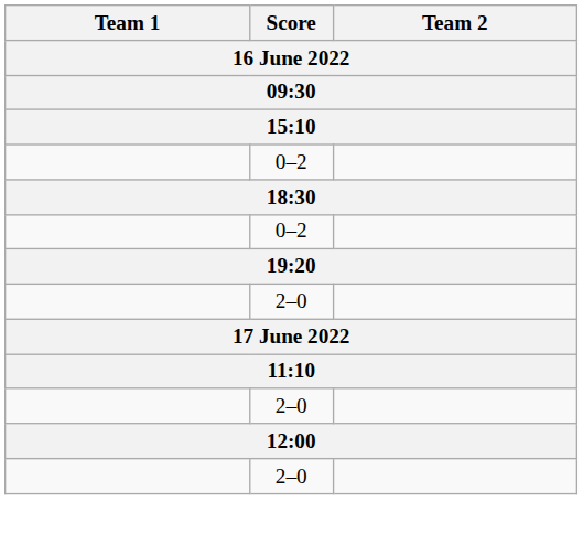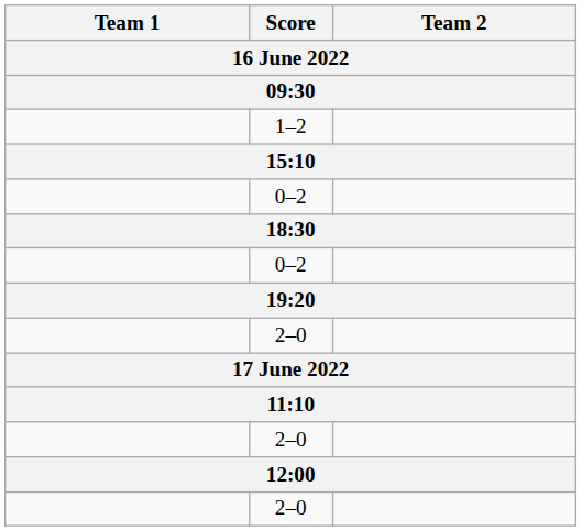+ row: 1–2
